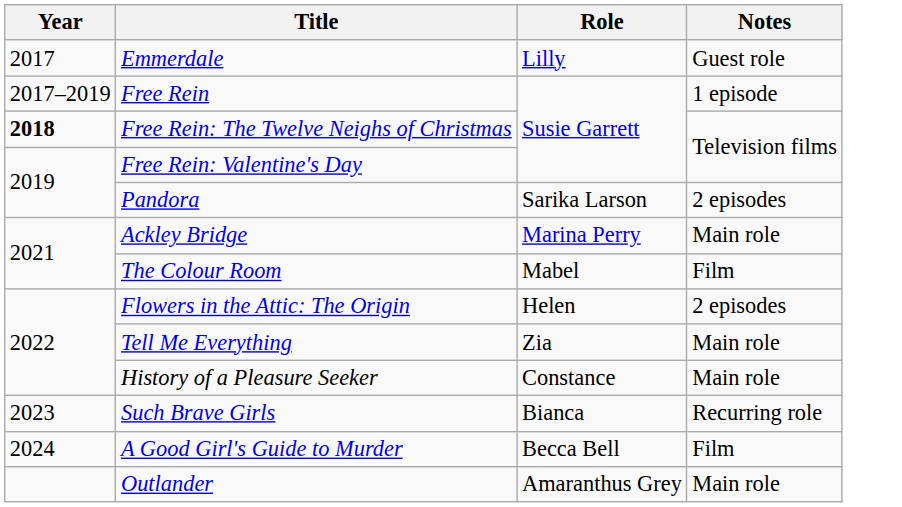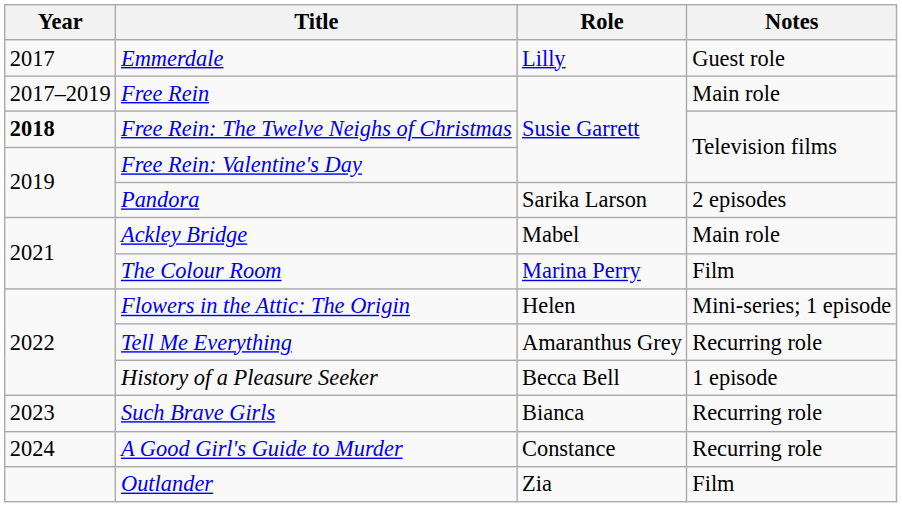Free Rein | Notes: 1 episode -> Main role
Ackley Bridge | Role: Marina Perry -> Mabel
The Colour Room | Role: Mabel -> Marina Perry
Flowers in the Attic: The Origin | Notes: 2 episodes -> Mini-series; 1 episode
Tell Me Everything | Role: Zia -> Amaranthus Grey
Tell Me Everything | Notes: Main role -> Recurring role
History of a Pleasure Seeker | Role: Constance -> Becca Bell
History of a Pleasure Seeker | Notes: Main role -> 1 episode
A Good Girl's Guide to Murder | Role: Becca Bell -> Constance
A Good Girl's Guide to Murder | Notes: Film -> Recurring role
Outlander | Role: Amaranthus Grey -> Zia
Outlander | Notes: Main role -> Film
